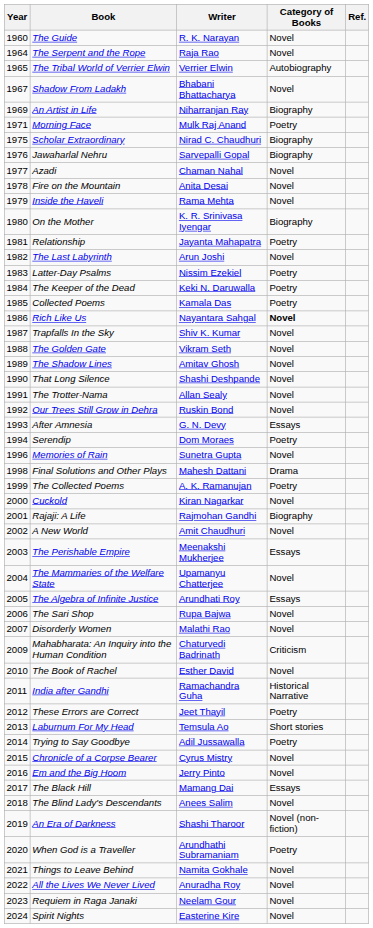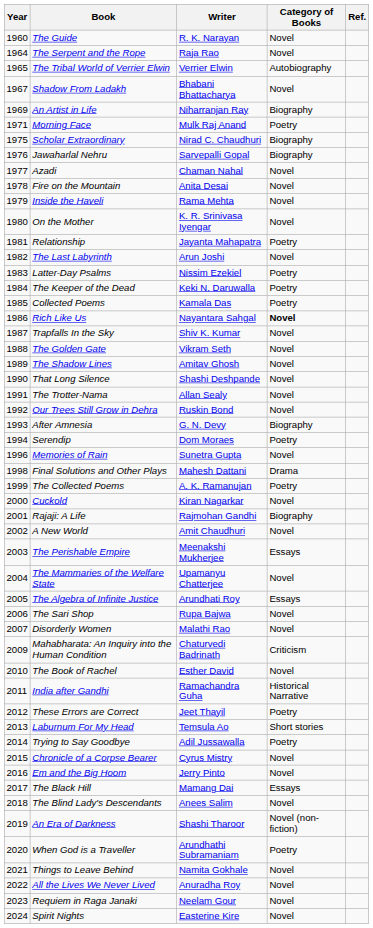On the Mother | Category of Books: Biography -> Novel
After Amnesia | Category of Books: Essays -> Biography
